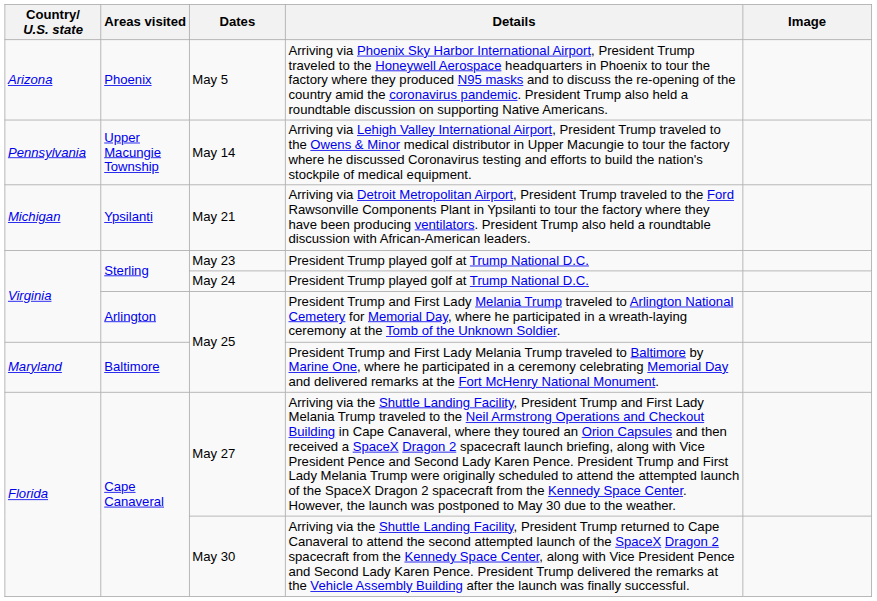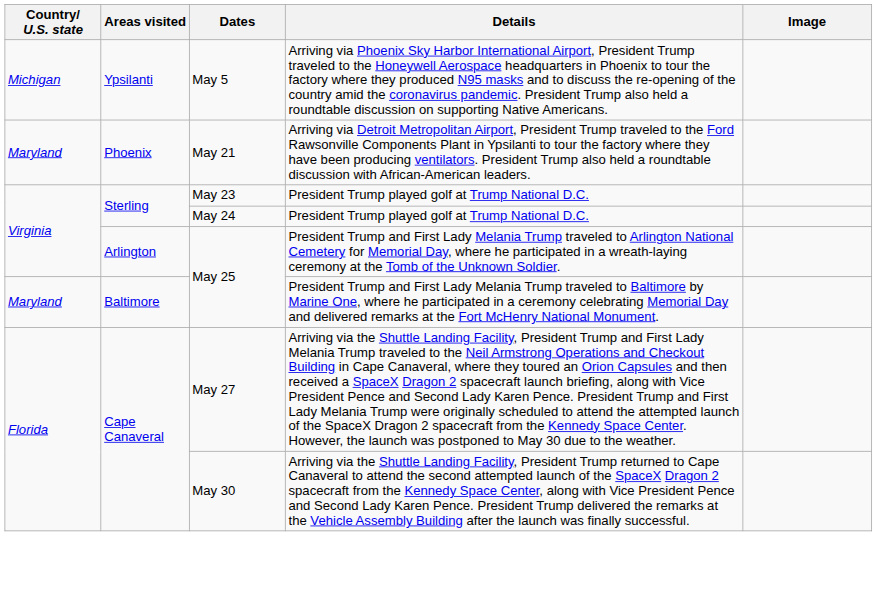May 5 | Country/ U.S. state: Arizona -> Michigan
May 5 | Areas visited: Phoenix -> Ypsilanti
- row: Pennsylvania | Upper Macungie Township | May 14 | Arriving via Lehigh Valley International Airport, President Trump traveled to the Owens & Minor medical distributor in Upper Macungie to tour the factory where he discussed Coronavirus testing and efforts to build the nation's stockpile of medical equipment.
May 21 | Country/ U.S. state: Michigan -> Maryland
May 21 | Areas visited: Ypsilanti -> Phoenix
